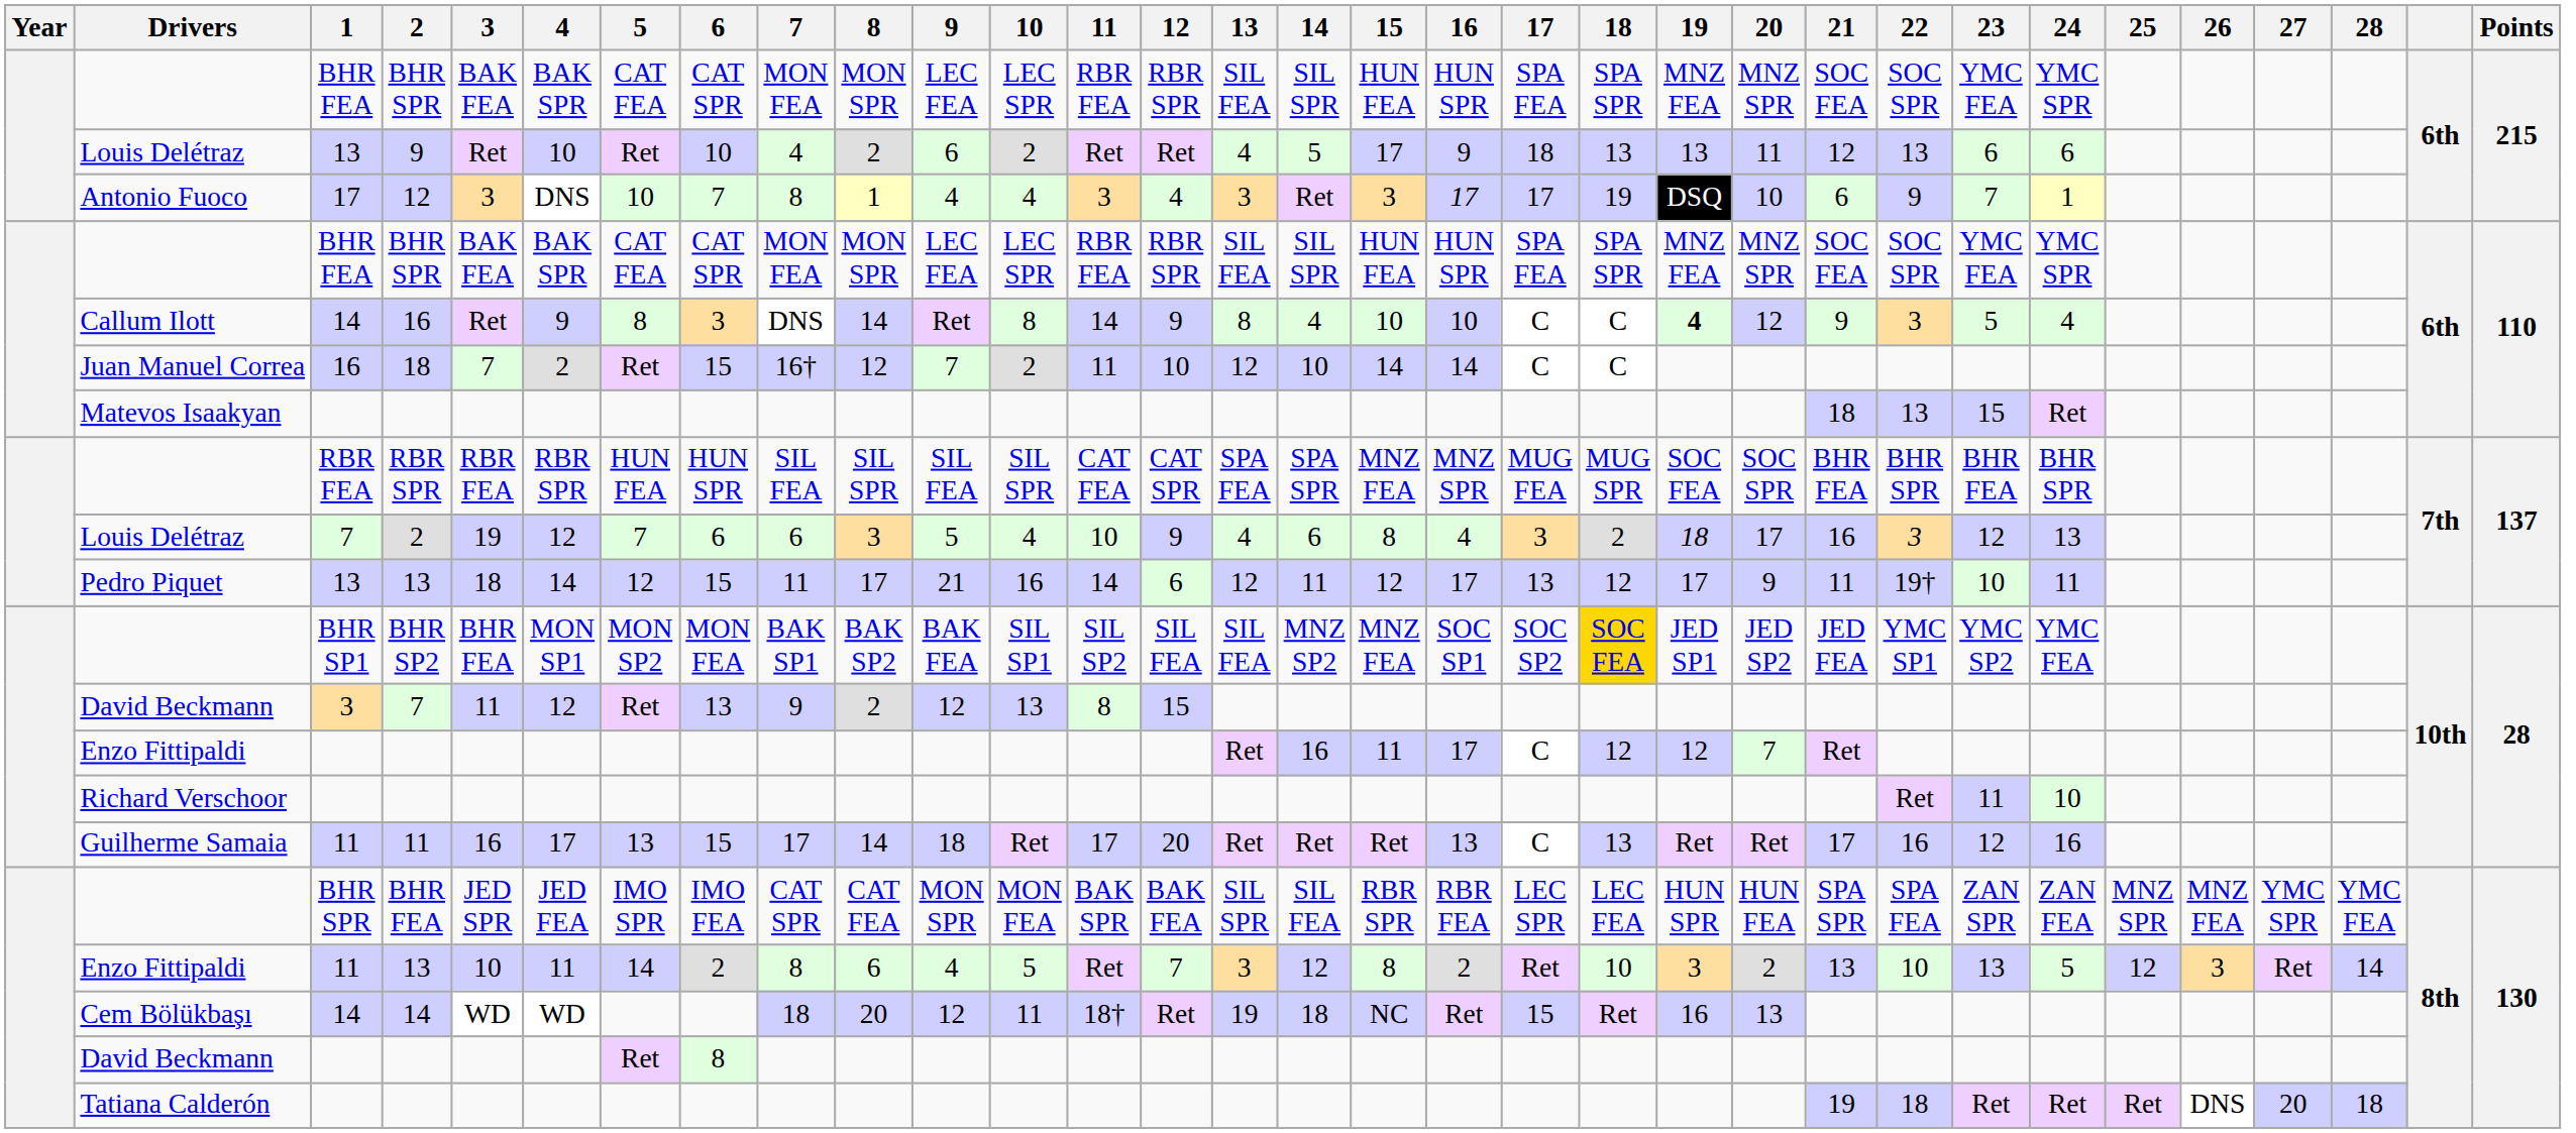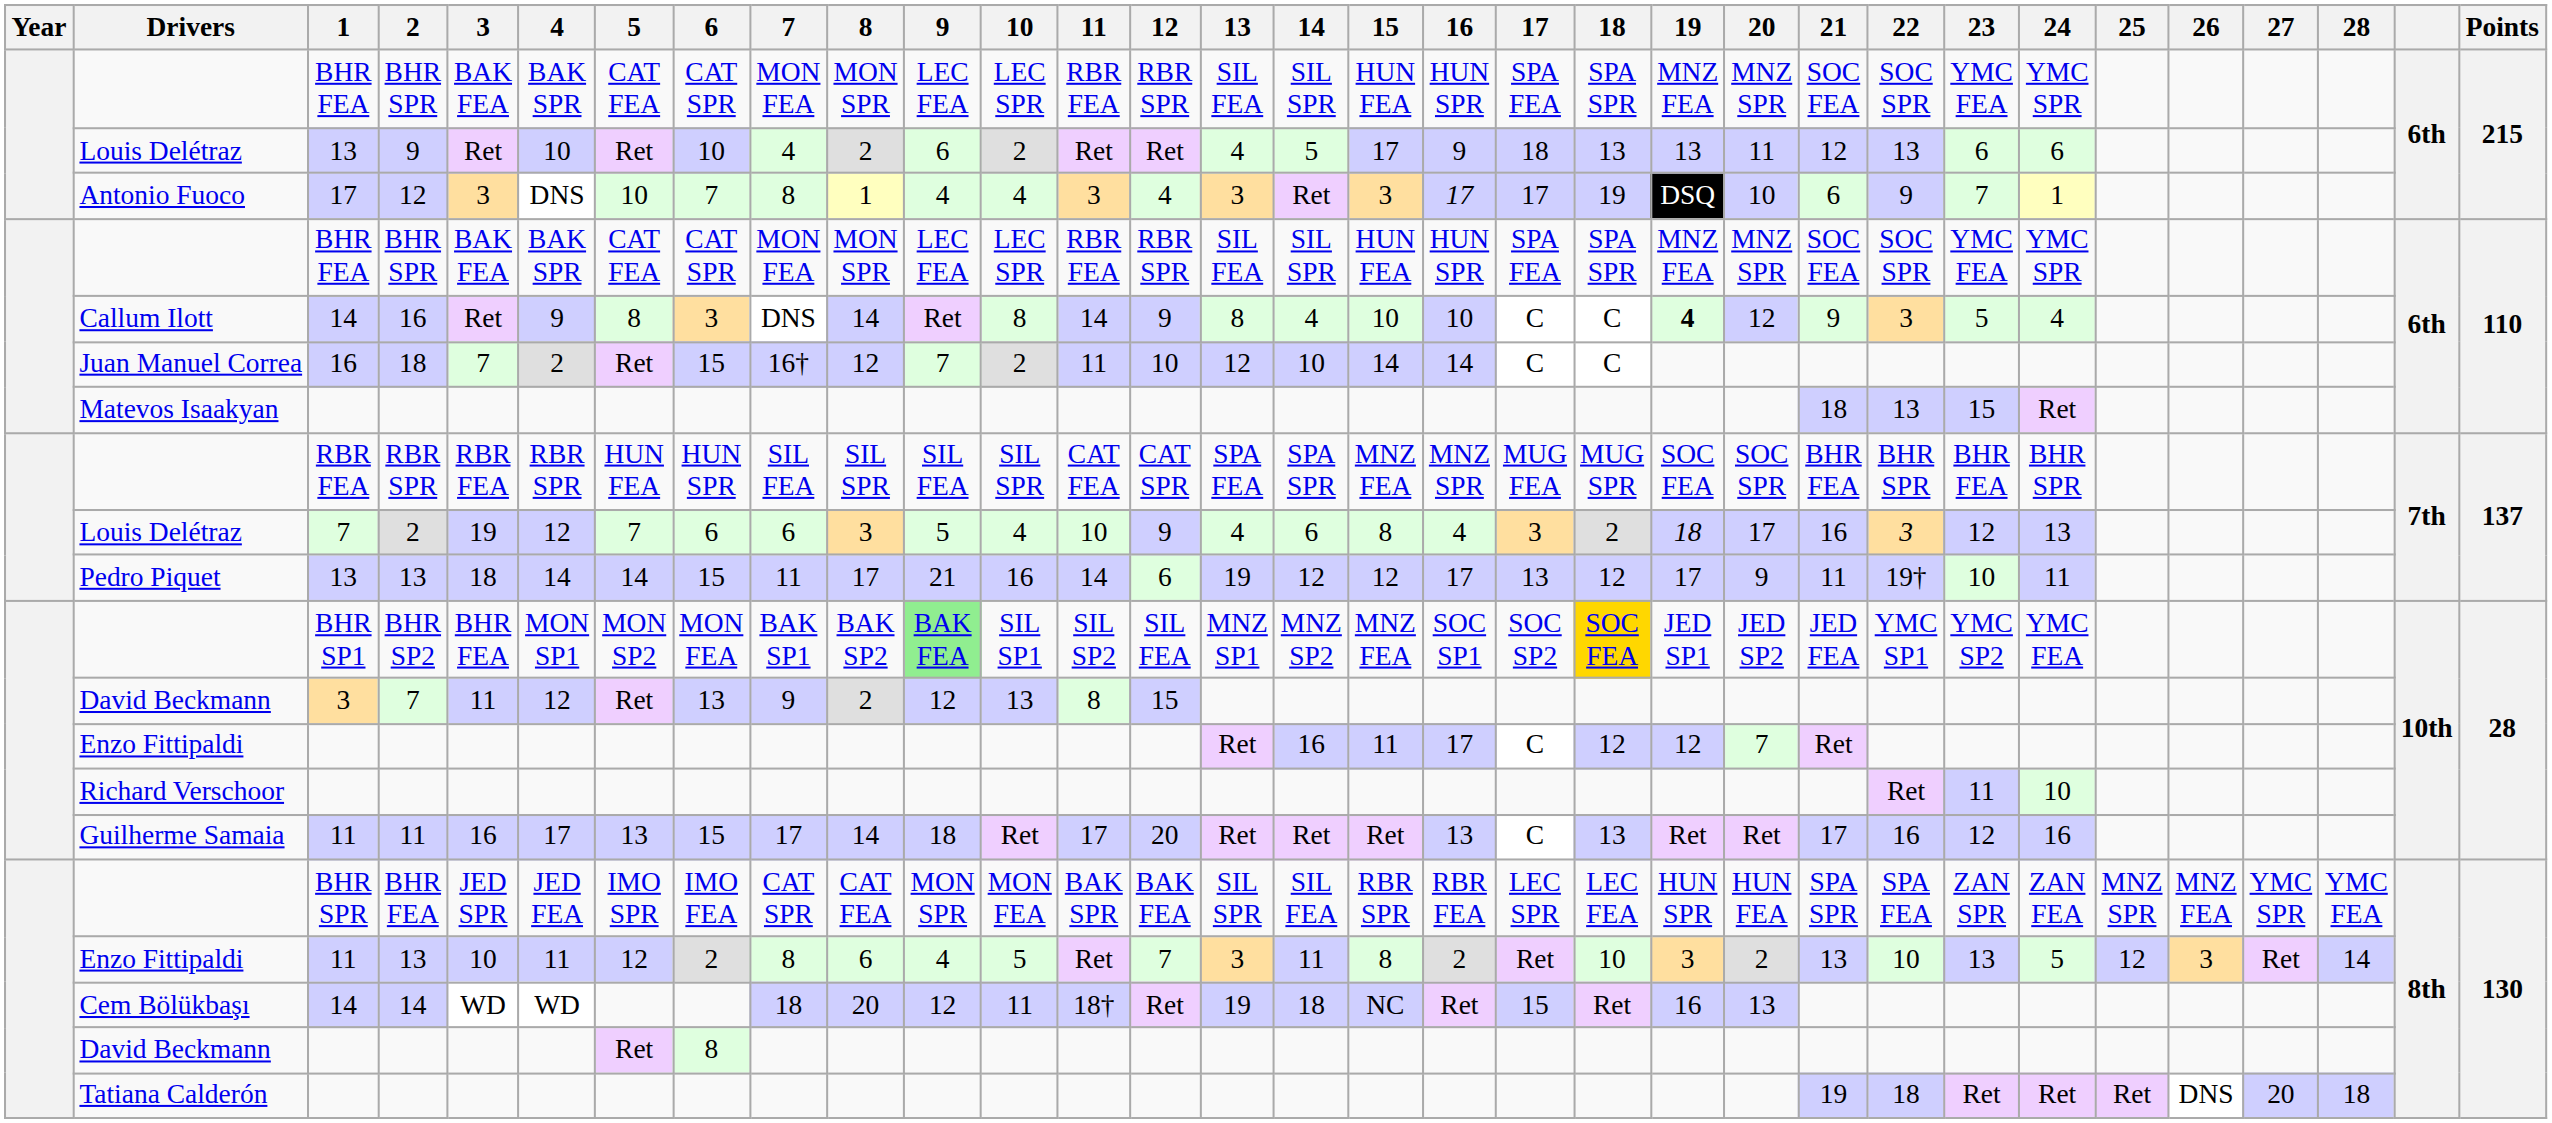Pedro Piquet / 13 | 5: 12 -> 14
Pedro Piquet / 13 | 13: 12 -> 19
Pedro Piquet / 13 | 14: 11 -> 12
BHR SP2 | 9: no background -> lightgreen background
BHR SP2 | 13: SIL FEA -> MNZ SP1
Enzo Fittipaldi / 13 | 5: 14 -> 12
Enzo Fittipaldi / 13 | 14: 12 -> 11
